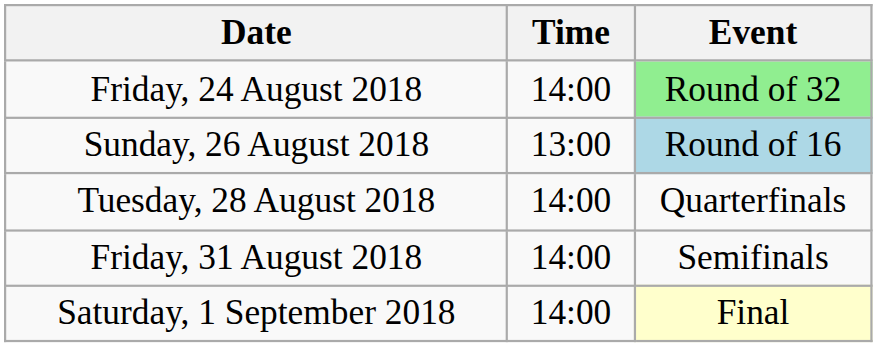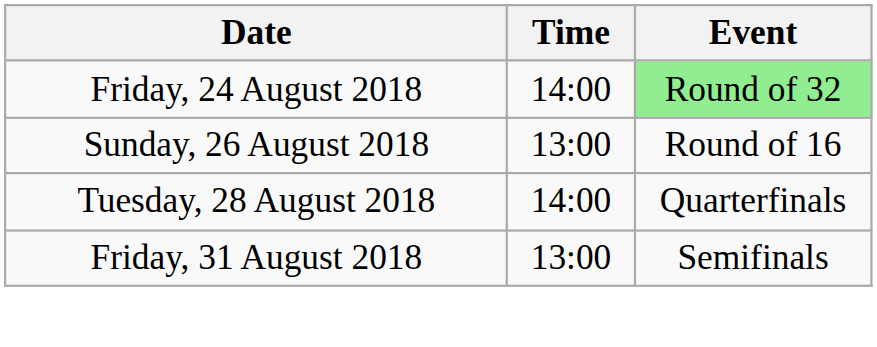Sunday, 26 August 2018 | Event: lightblue background -> no background
Friday, 31 August 2018 | Time: 14:00 -> 13:00
- row: Saturday, 1 September 2018 | 14:00 | Final
